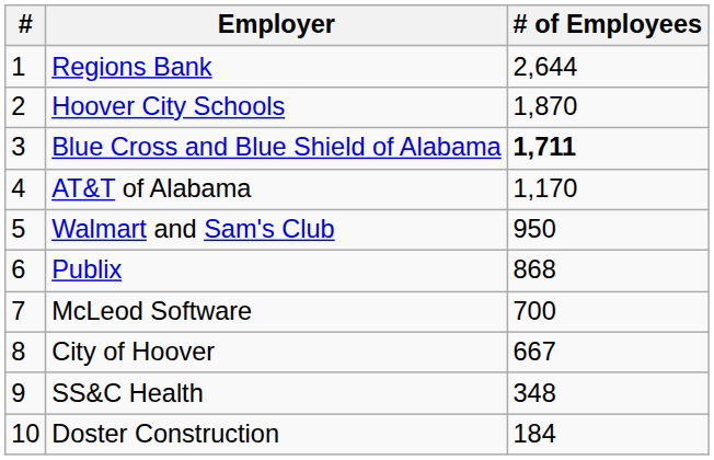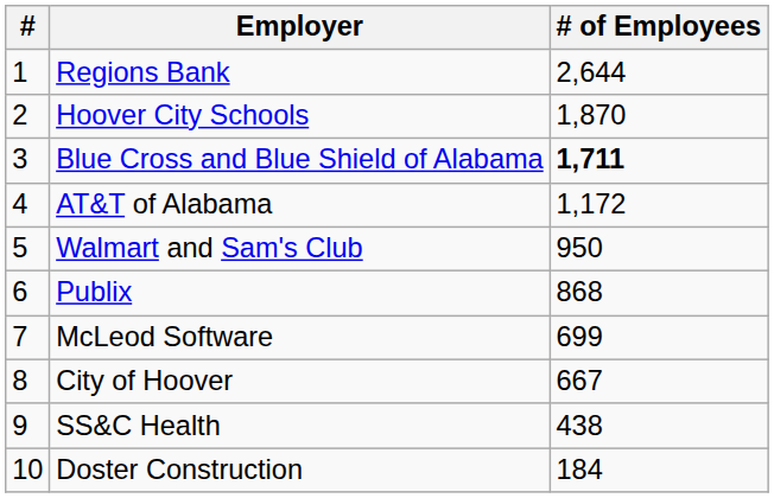AT&T of Alabama | # of Employees: 1,170 -> 1,172
McLeod Software | # of Employees: 700 -> 699
SS&C Health | # of Employees: 348 -> 438
